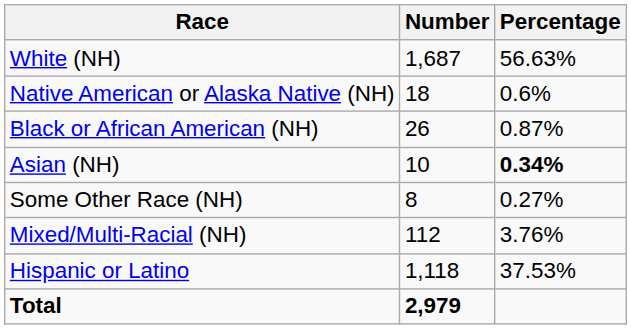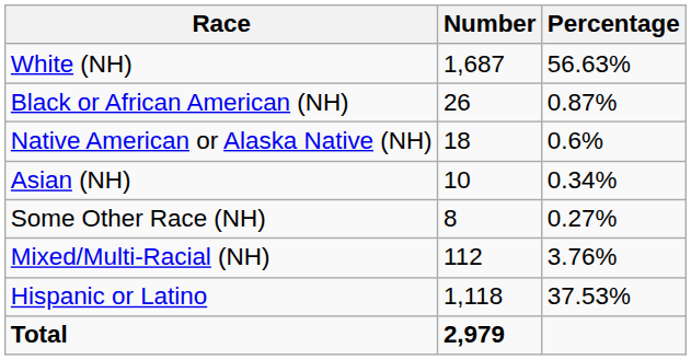rows swapped: Black or African American (NH) <-> Native American or Alaska Native (NH)
Asian (NH) | Percentage: bold -> normal
